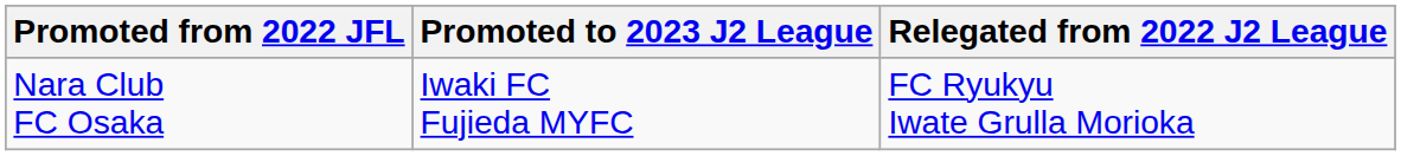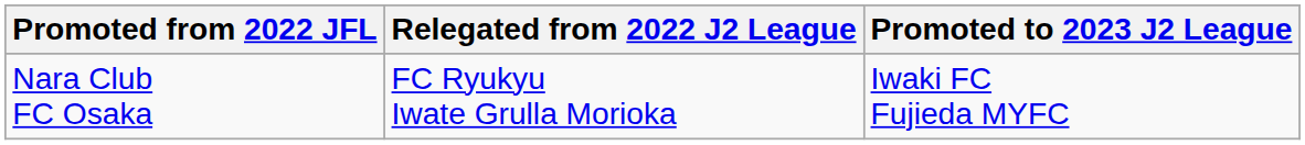columns swapped: Promoted to 2023 J2 League <-> Relegated from 2022 J2 League
